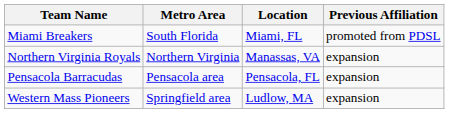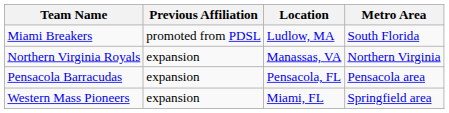columns swapped: Metro Area <-> Previous Affiliation
Miami Breakers | Location: Miami, FL -> Ludlow, MA
Western Mass Pioneers | Location: Ludlow, MA -> Miami, FL
